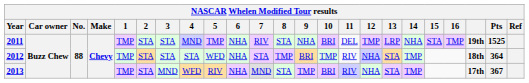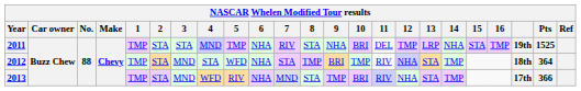2012 | 3: STA -> MND
2013 | Pts: 367 -> 366
